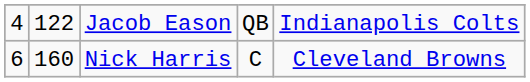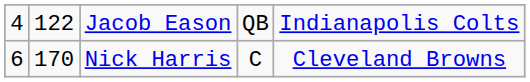Nick Harris | column 2: 160 -> 170
